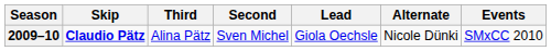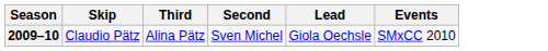- column: Alternate | Nicole Dünki
2009–10 | Skip: bold -> normal
